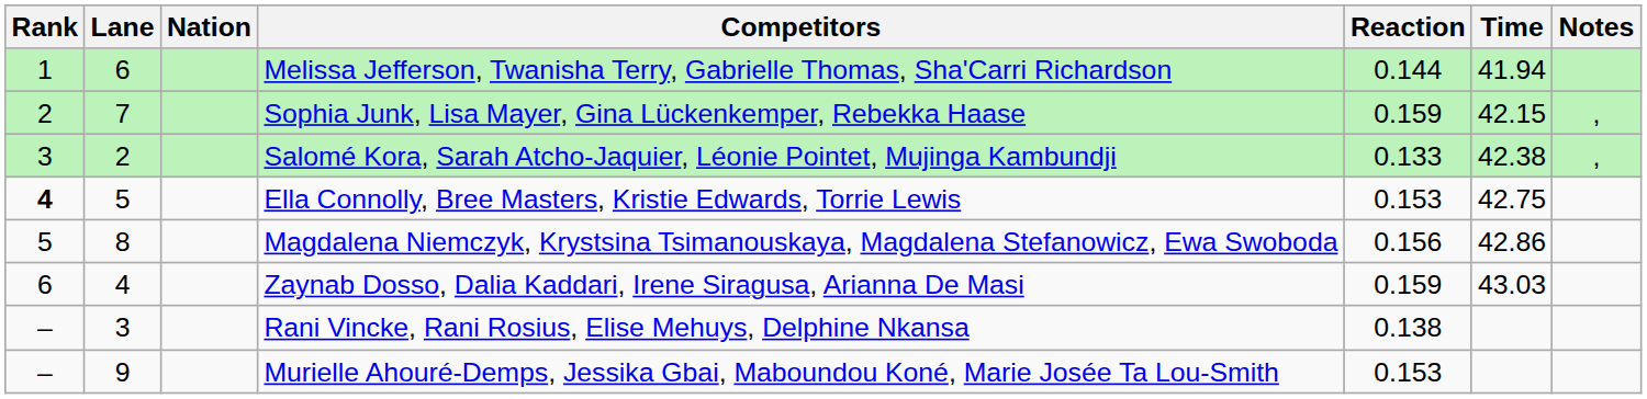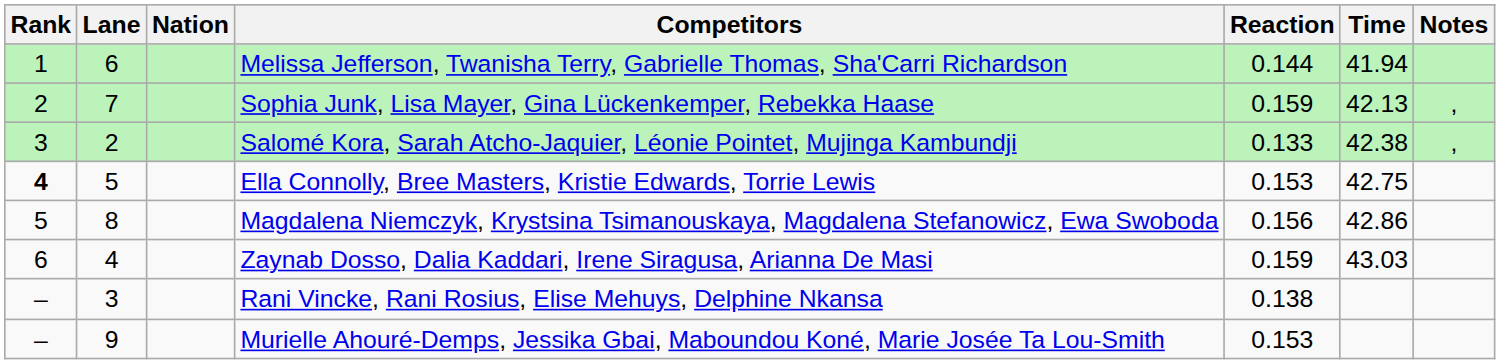Sophia Junk, Lisa Mayer, Gina Lückenkemper, Rebekka Haase | Time: 42.15 -> 42.13
